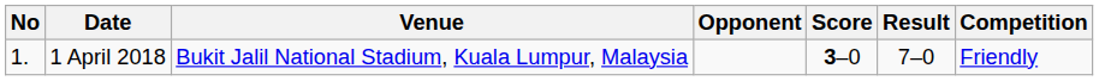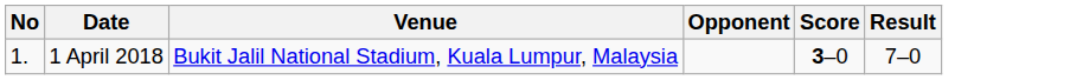- column: Competition | Friendly
